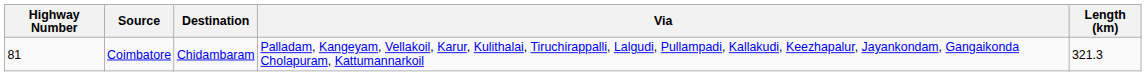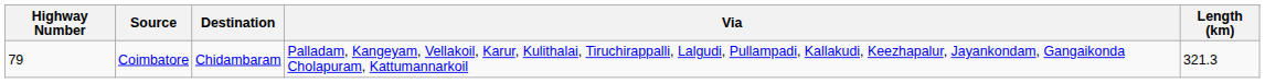Coimbatore | Highway Number: 81 -> 79
